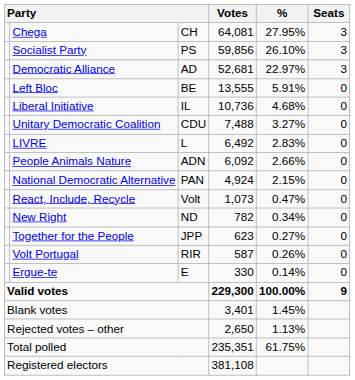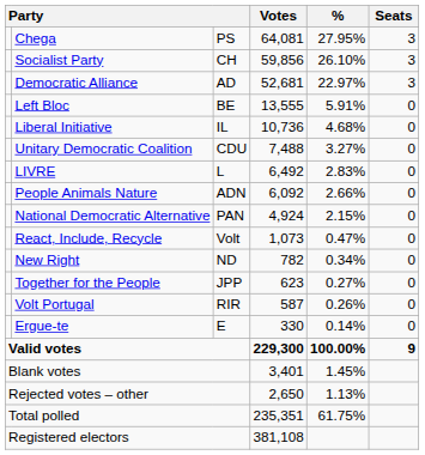Chega | column 3: CH -> PS
Socialist Party | column 3: PS -> CH
